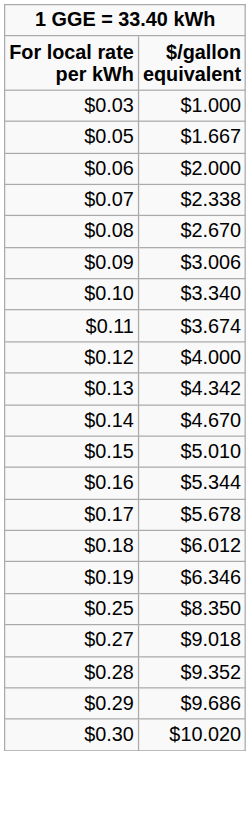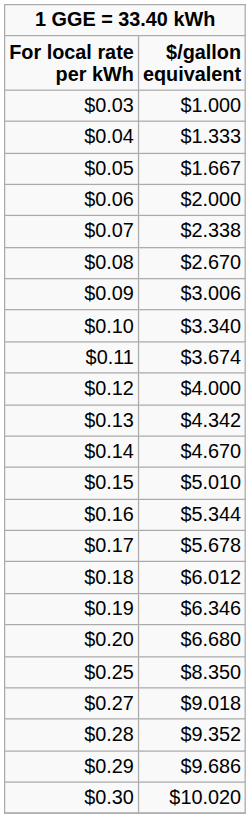+ row: $0.04 | $1.333
+ row: $0.20 | $6.680
